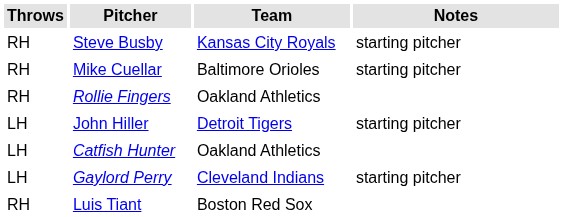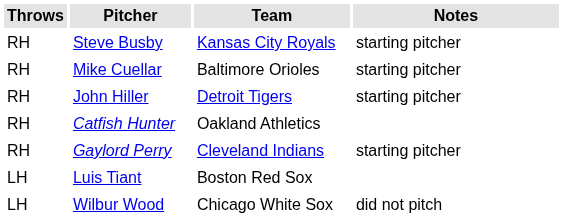- row: RH | Rollie Fingers | Oakland Athletics
John Hiller | Throws: LH -> RH
Catfish Hunter | Throws: LH -> RH
Gaylord Perry | Throws: LH -> RH
Luis Tiant | Throws: RH -> LH
+ row: LH | Wilbur Wood | Chicago White Sox | did not pitch
